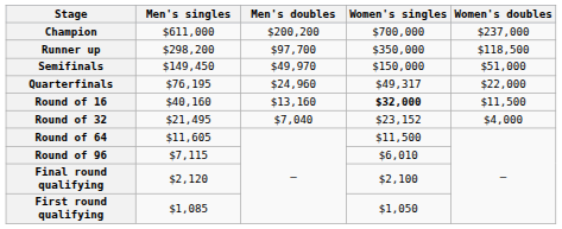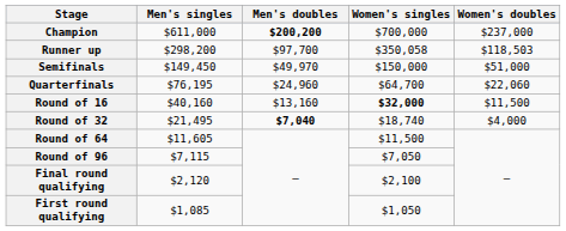Champion | Men's doubles: normal -> bold
Runner up | Women's singles: $350,000 -> $350,058
Runner up | Women's doubles: $118,500 -> $118,503
Quarterfinals | Women's singles: $49,317 -> $64,700
Quarterfinals | Women's doubles: $22,000 -> $22,060
Round of 32 | Men's doubles: normal -> bold
Round of 32 | Women's singles: $23,152 -> $18,740
Round of 96 | Women's singles: $6,010 -> $7,050
